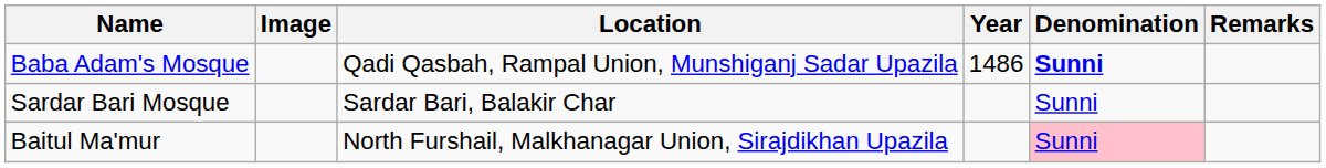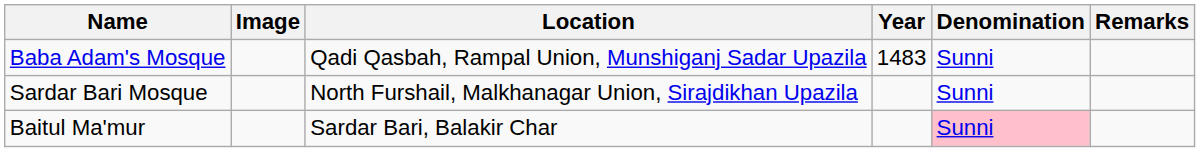Baba Adam's Mosque | Year: 1486 -> 1483
Baba Adam's Mosque | Denomination: bold -> normal
Sardar Bari Mosque | Location: Sardar Bari, Balakir Char -> North Furshail, Malkhanagar Union, Sirajdikhan Upazila
Baitul Ma'mur | Location: North Furshail, Malkhanagar Union, Sirajdikhan Upazila -> Sardar Bari, Balakir Char
